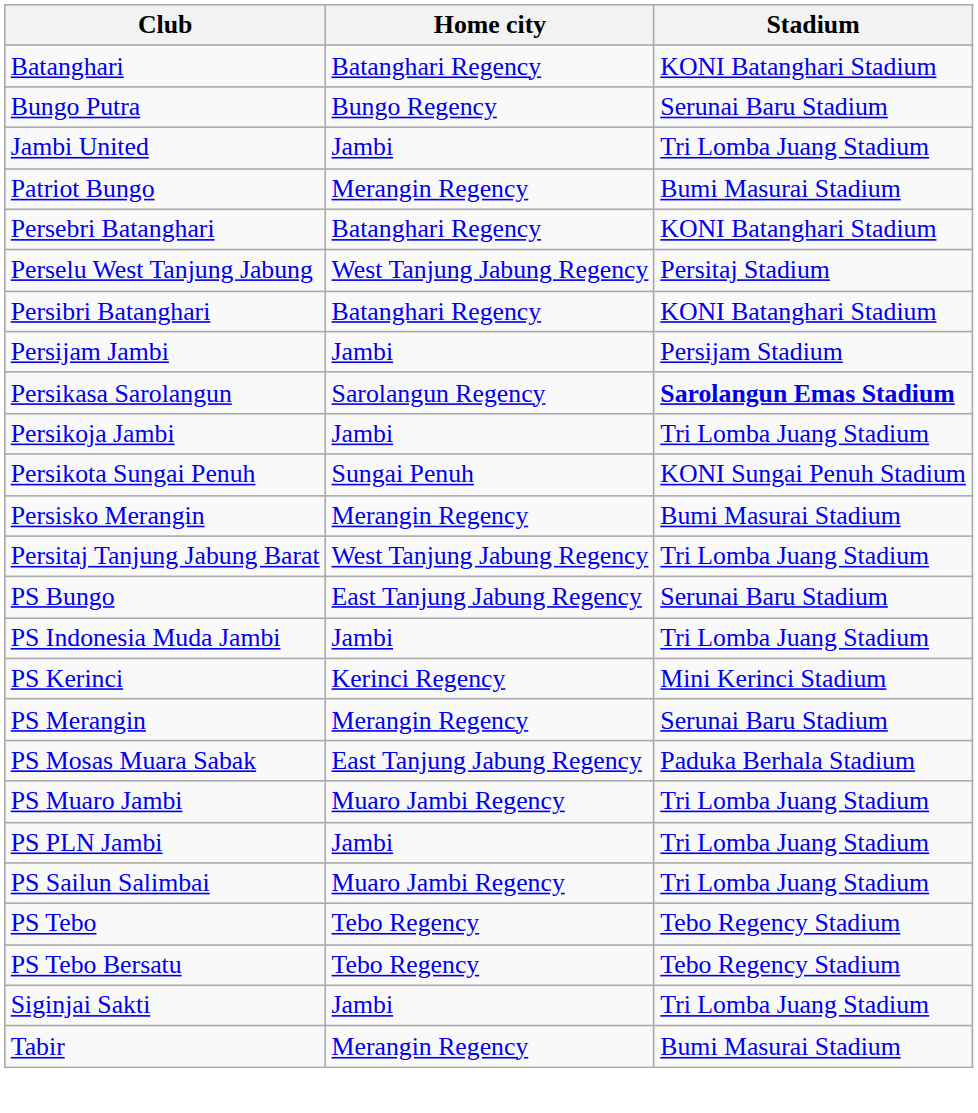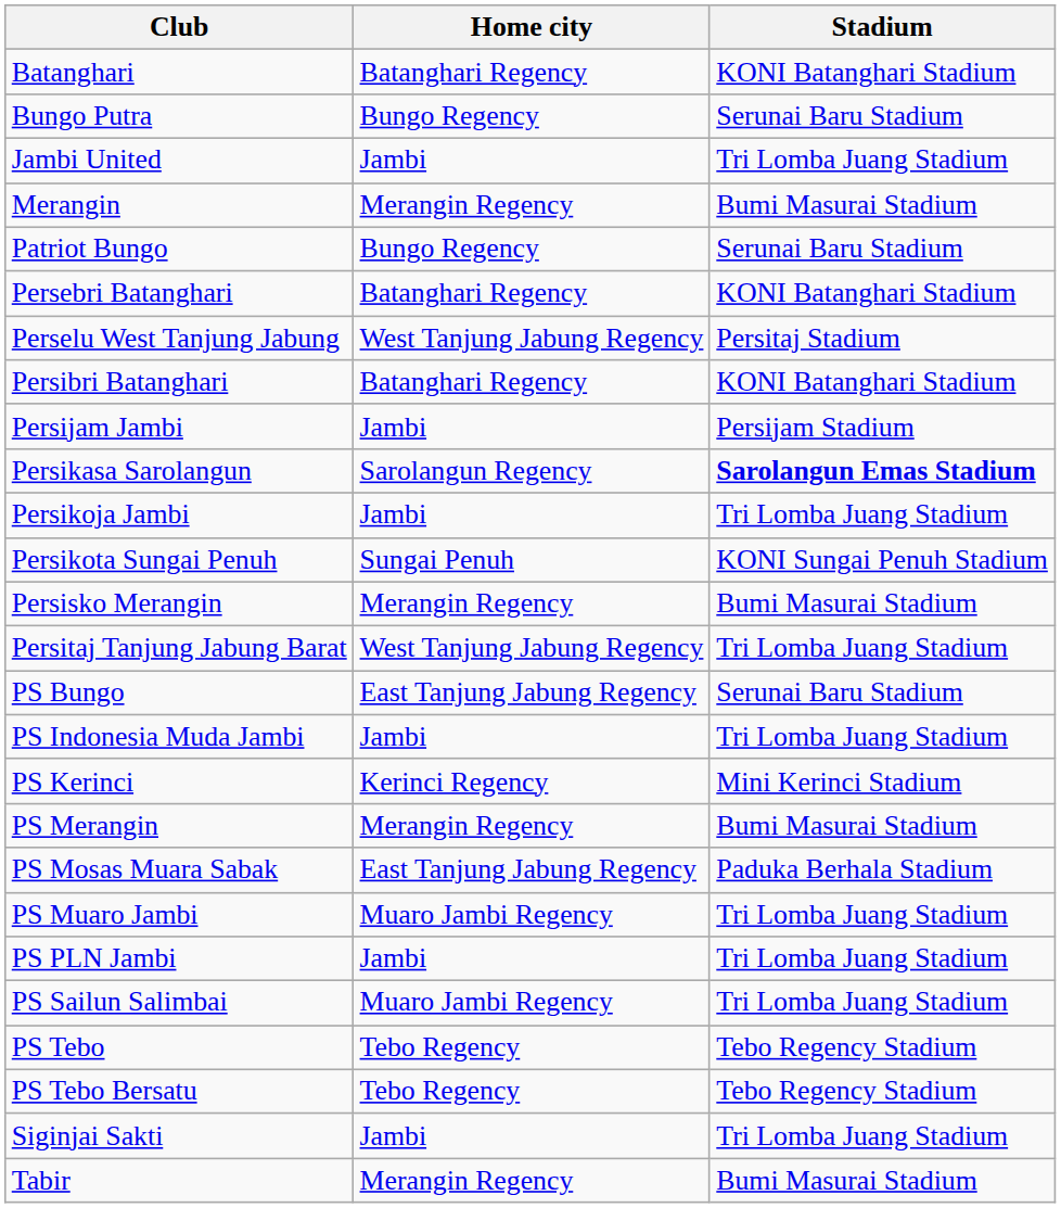+ row: Merangin | Merangin Regency | Bumi Masurai Stadium
Patriot Bungo | Home city: Merangin Regency -> Bungo Regency
Patriot Bungo | Stadium: Bumi Masurai Stadium -> Serunai Baru Stadium
PS Merangin | Stadium: Serunai Baru Stadium -> Bumi Masurai Stadium
